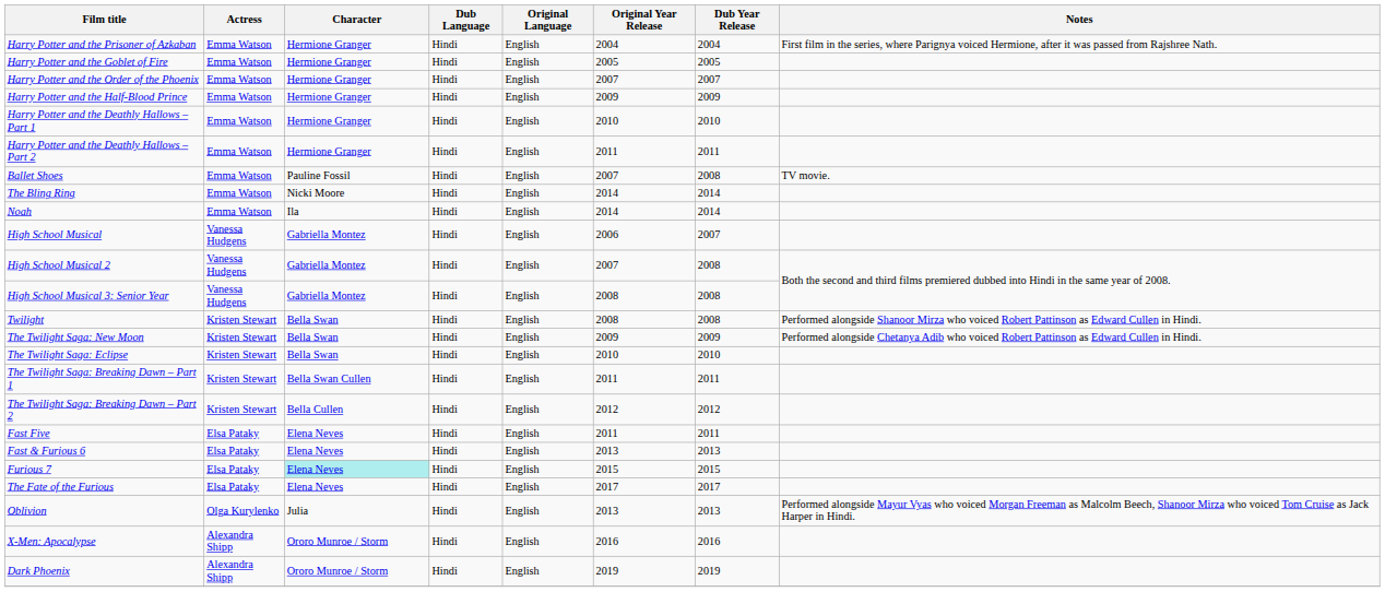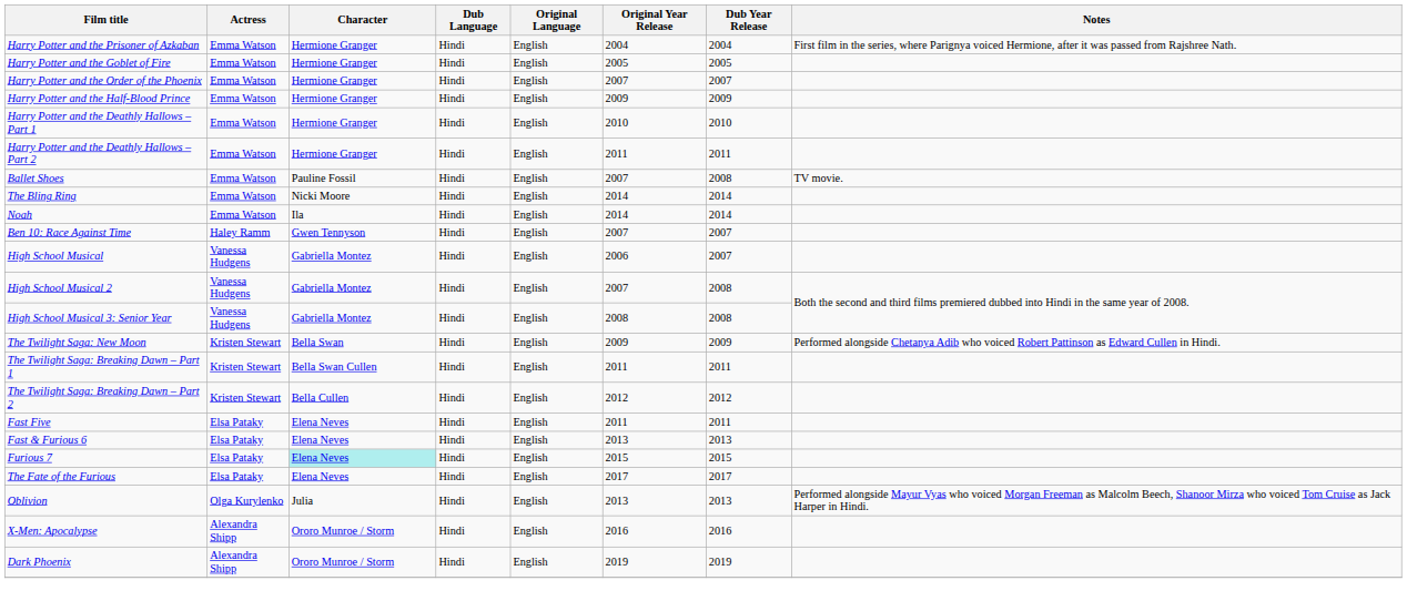+ row: Ben 10: Race Against Time | Haley Ramm | Gwen Tennyson | Hindi | English | 2007 | 2007
- row: Twilight | Kristen Stewart | Bella Swan | Hindi | English | 2008 | 2008 | Performed alongside Shanoor Mirza who voiced Robert Pattinson as Edward Cullen in Hindi.
- row: The Twilight Saga: Eclipse | Kristen Stewart | Bella Swan | Hindi | English | 2010 | 2010
